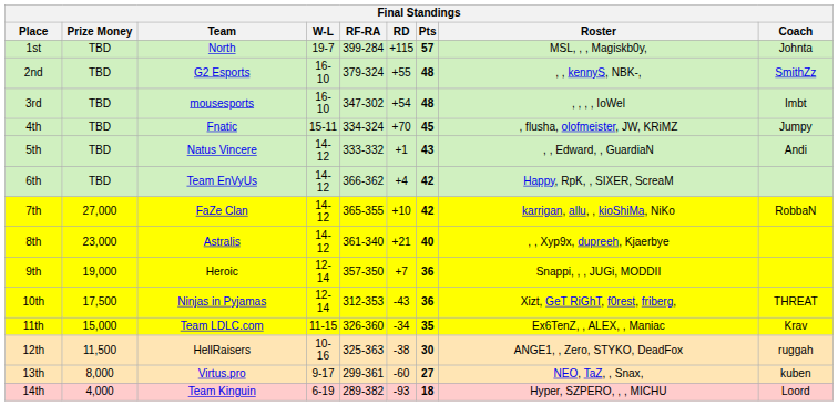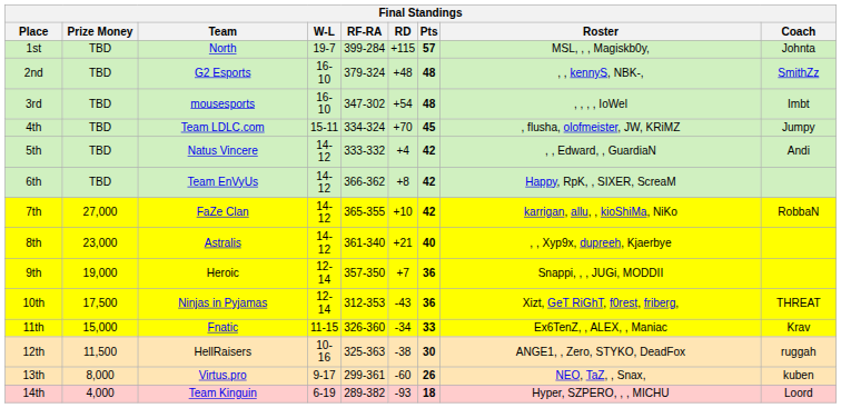2nd | RD: +55 -> +48
4th | Team: Fnatic -> Team LDLC.com
5th | RD: +1 -> +4
5th | Pts: 43 -> 42
6th | RD: +4 -> +8
11th | Team: Team LDLC.com -> Fnatic
11th | Pts: 35 -> 33
13th | Pts: 27 -> 26
